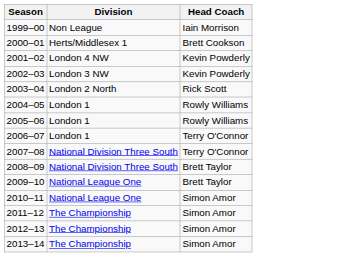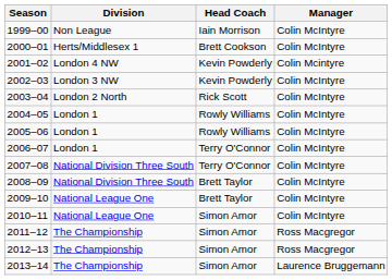+ column: Manager | Colin McIntyre | Colin McIntyre | Colin Mcintyre | Colin McIntyre | Colin McIntyre | Colin McIntyre | Colin McIntyre | Colin McIntyre | Colin McIntyre | Colin McIntyre | Colin McIntyre | Colin McIntyre | Ross Macgregor | Ross Macgregor | Laurence Bruggemann
